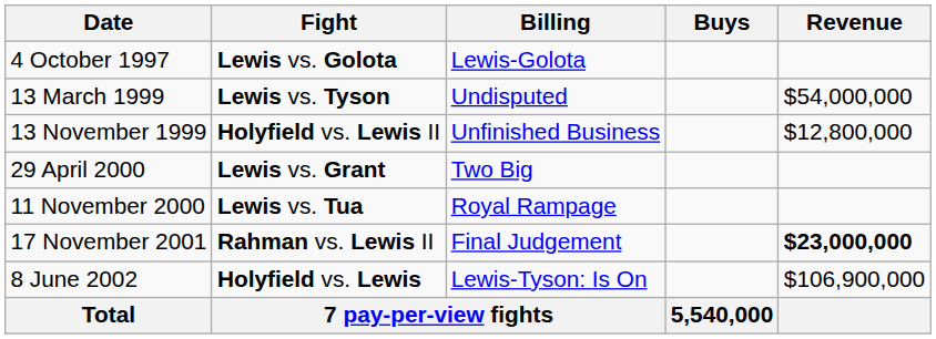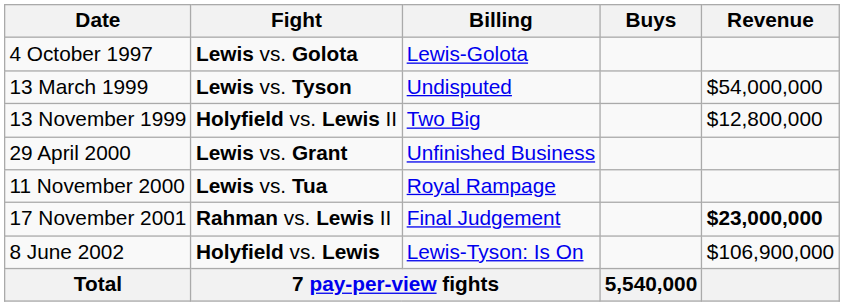13 November 1999 | Billing: Unfinished Business -> Two Big
29 April 2000 | Billing: Two Big -> Unfinished Business
